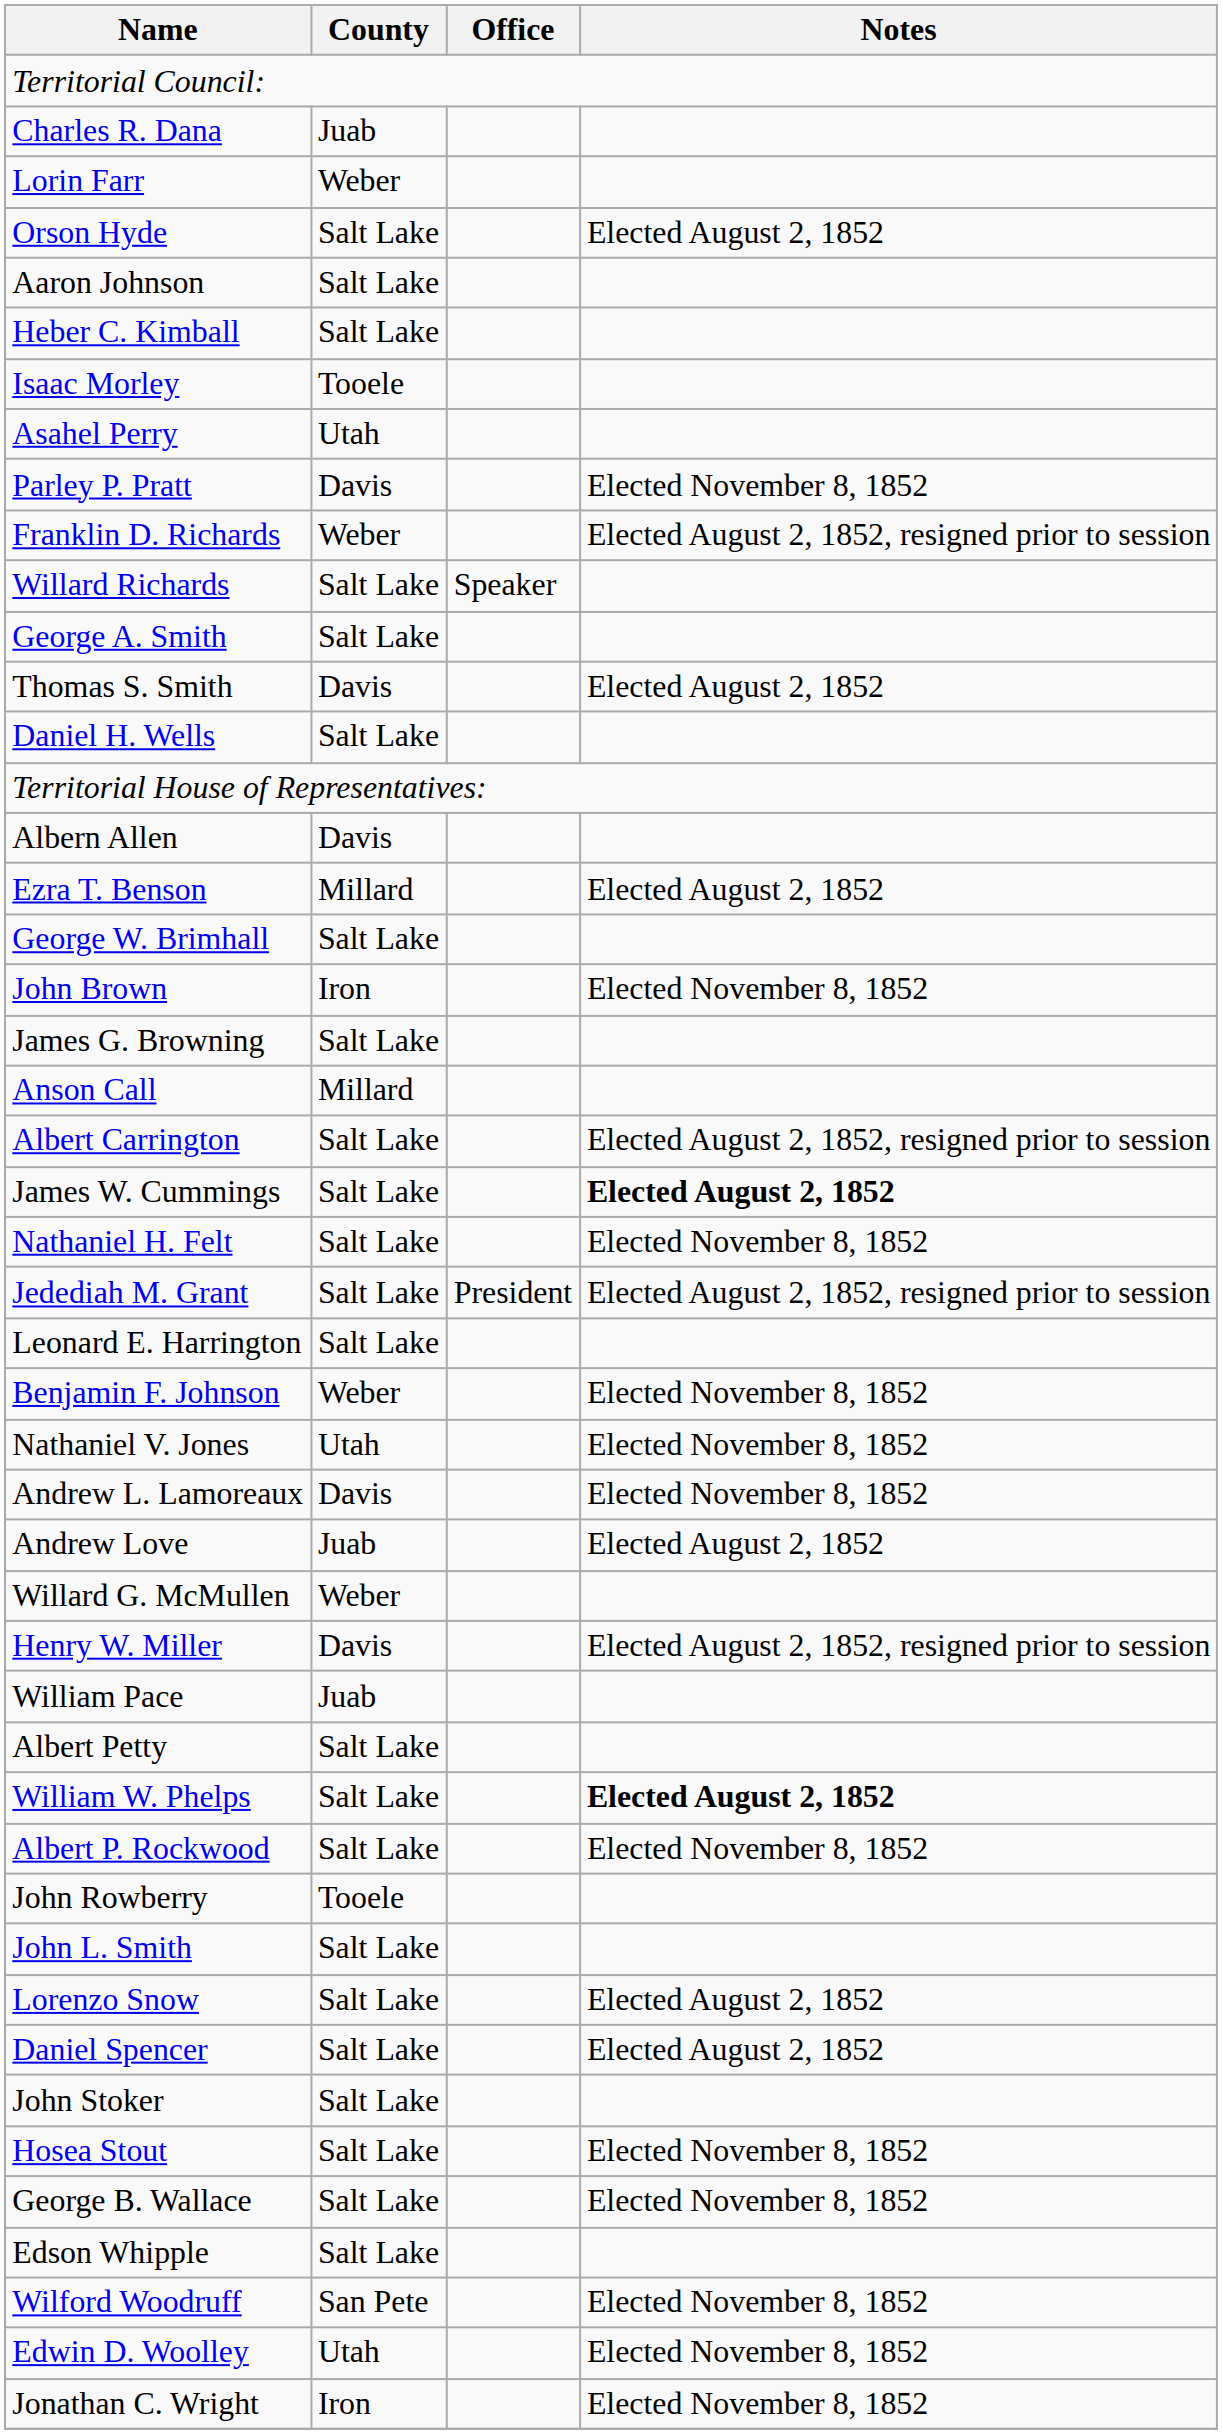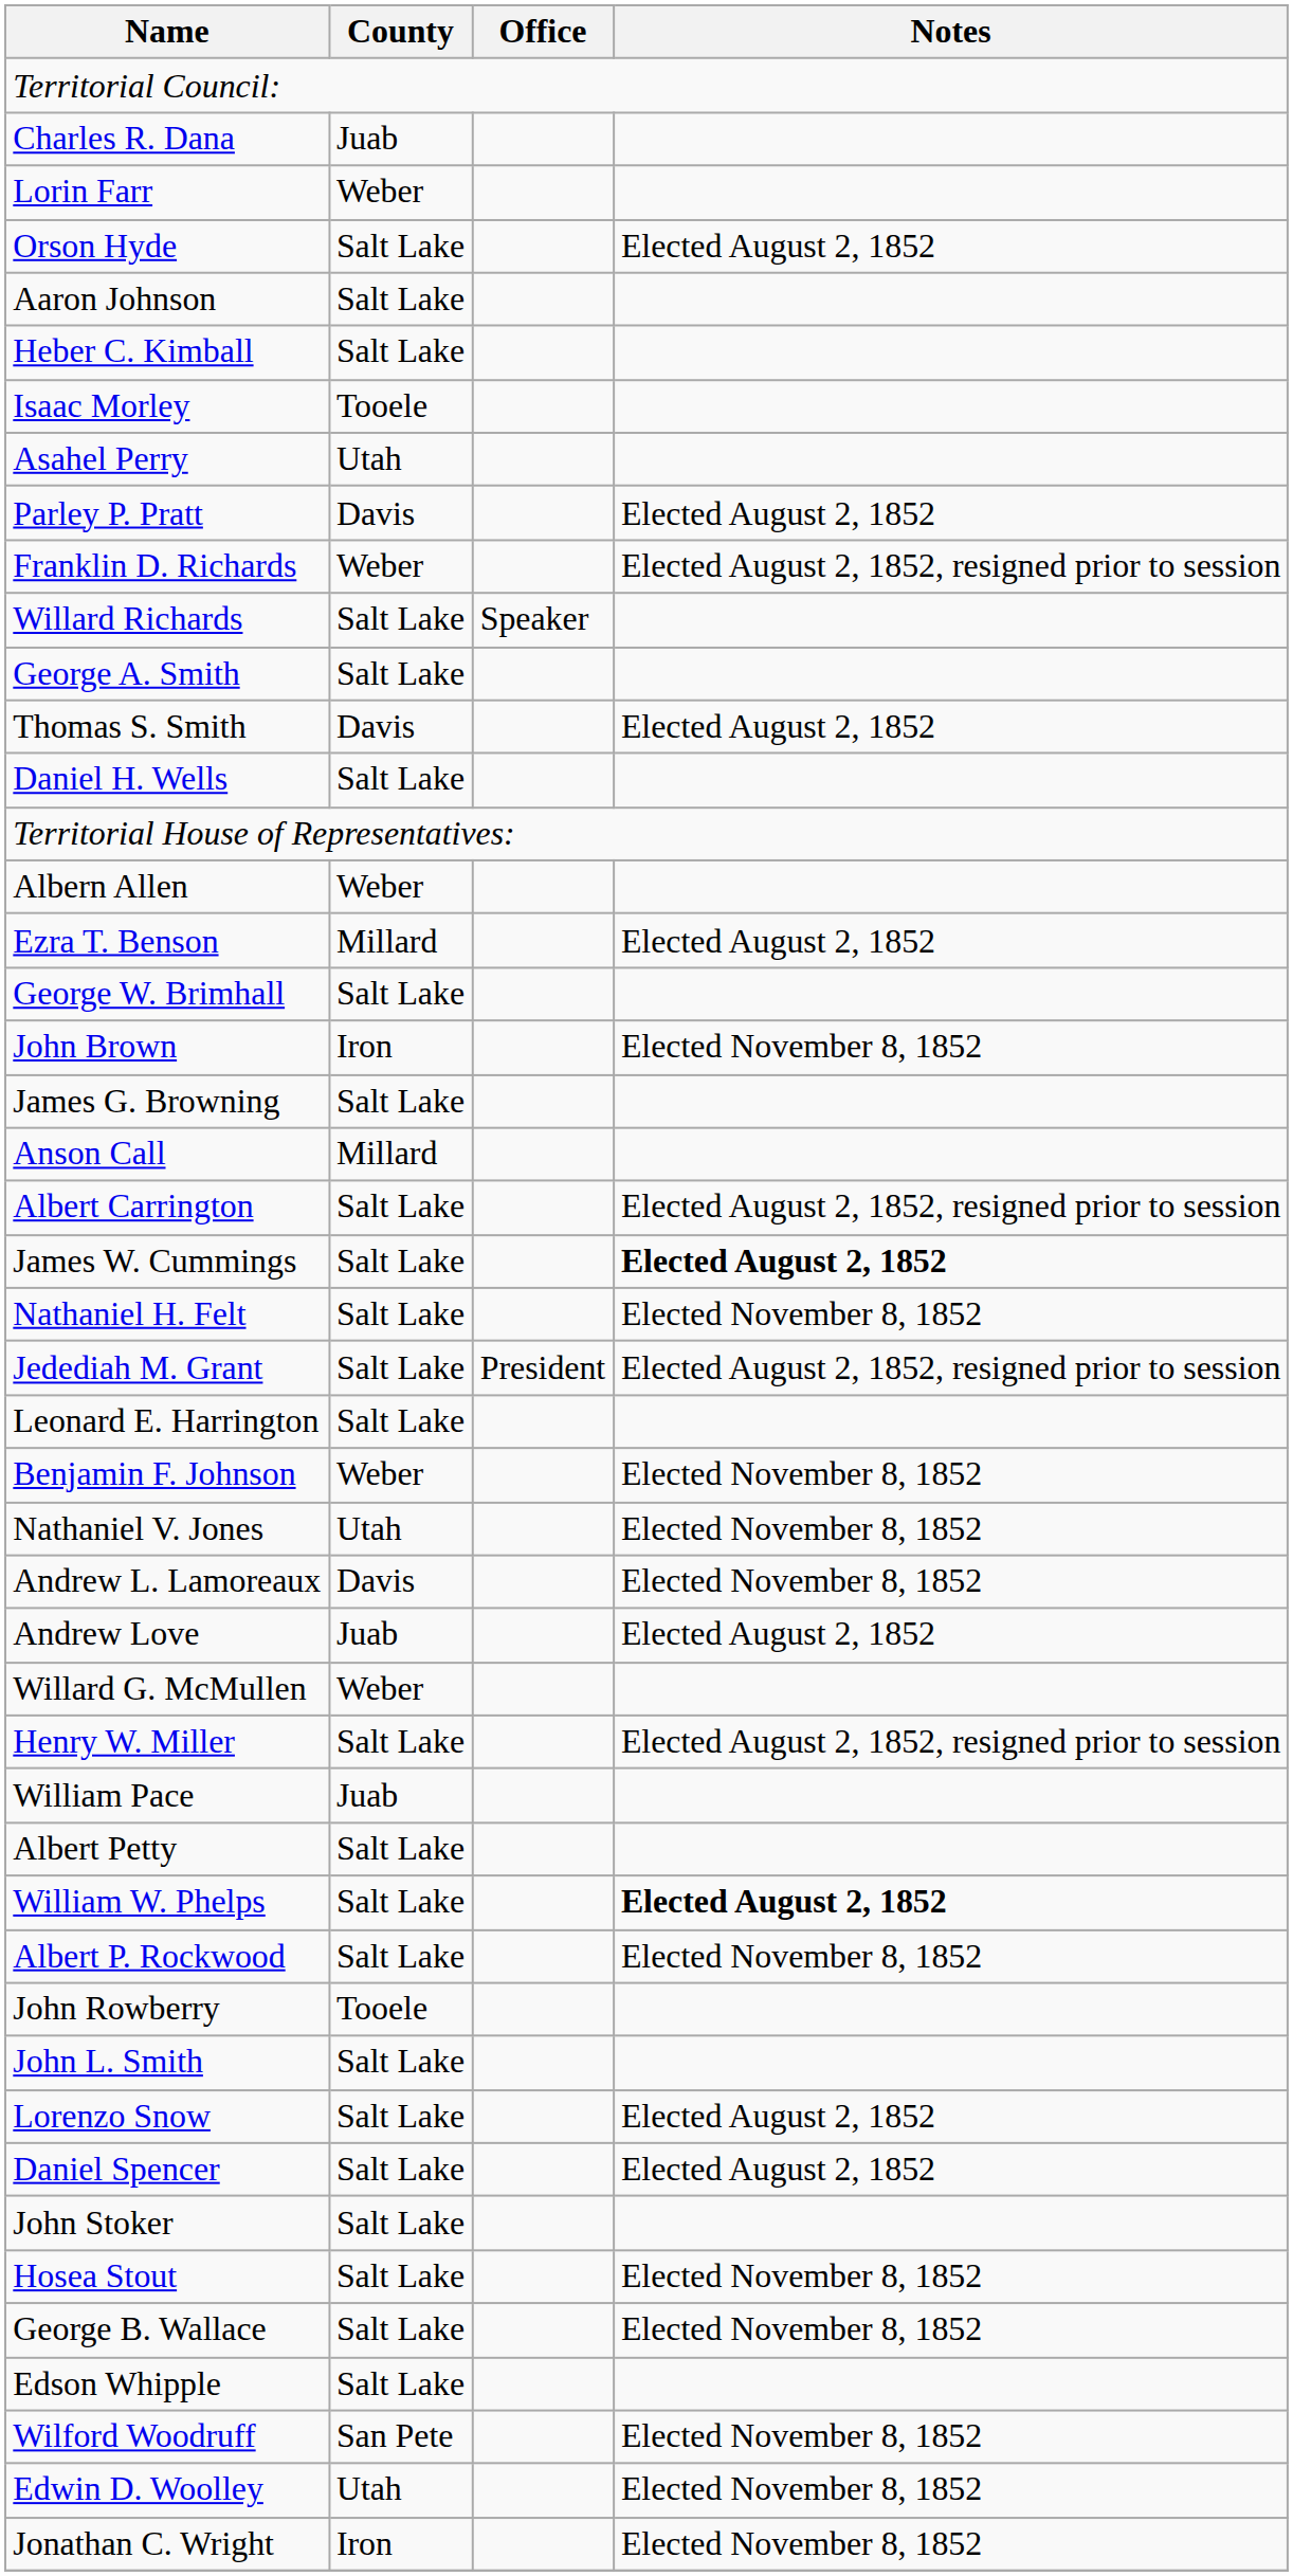Parley P. Pratt | Notes: Elected November 8, 1852 -> Elected August 2, 1852
Albern Allen | County: Davis -> Weber
Henry W. Miller | County: Davis -> Salt Lake
